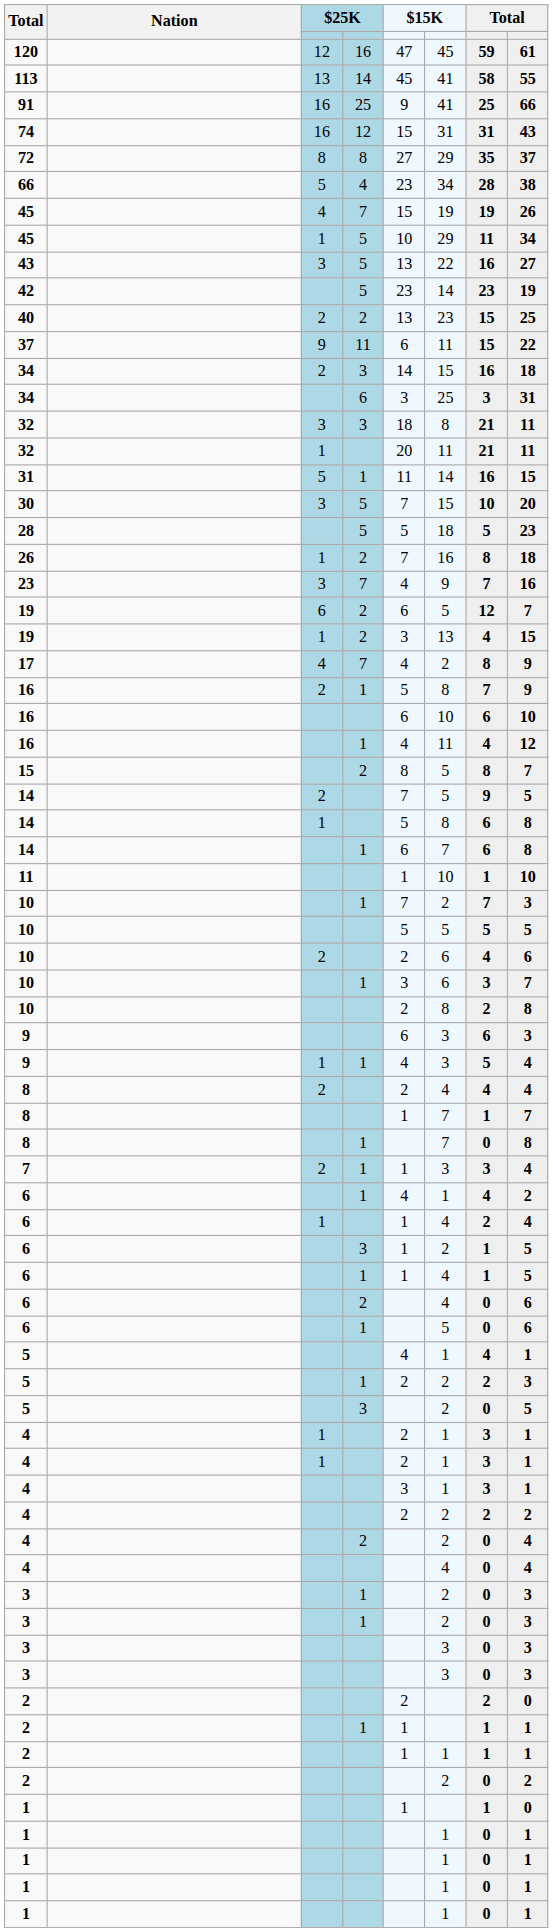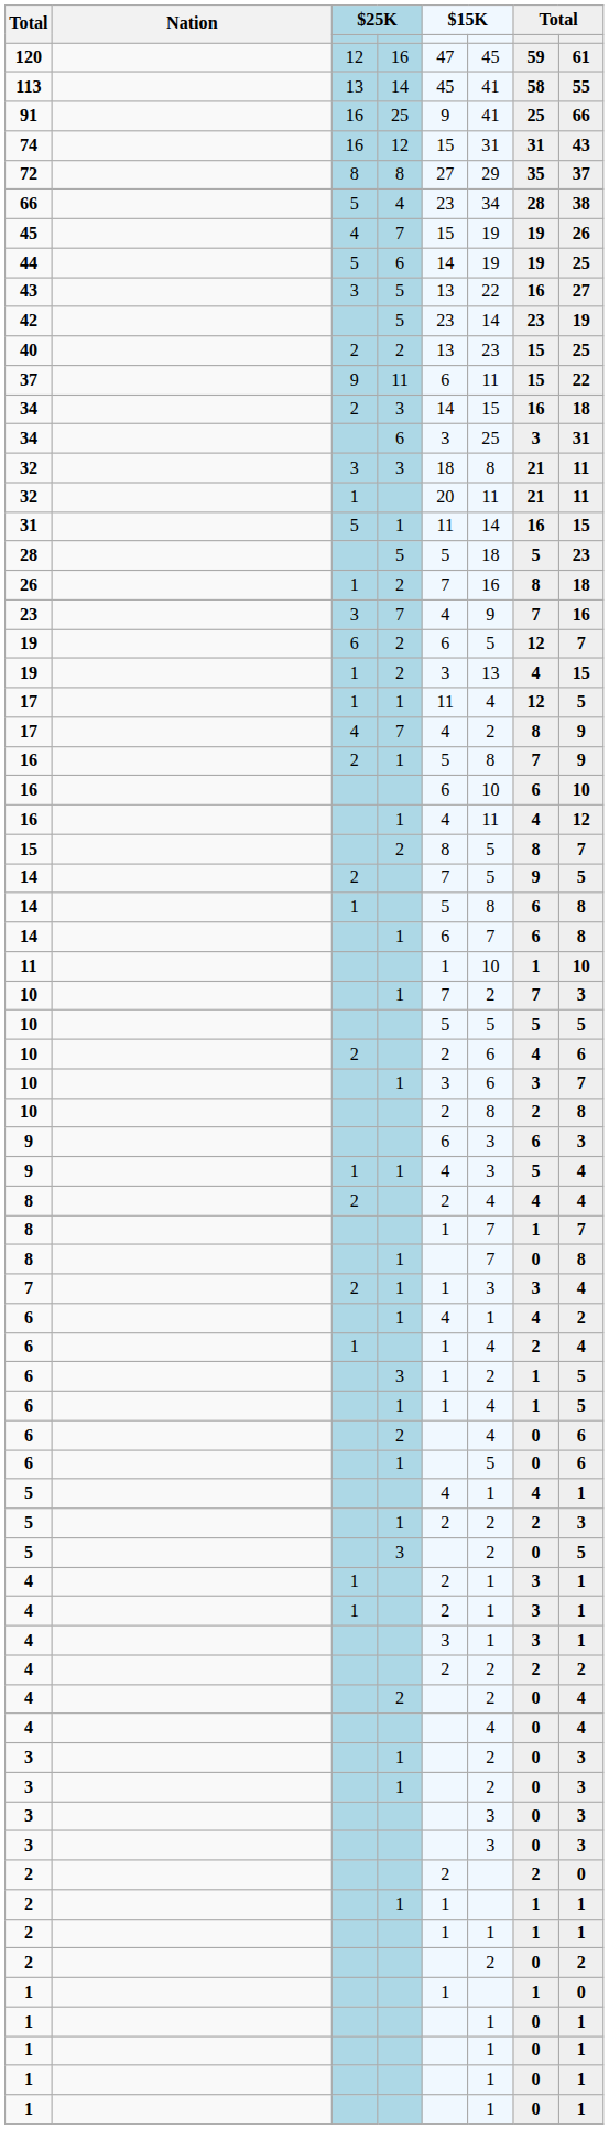- row: 45 | 1 | 5 | 10 | 29 | 11 | 34
+ row: 44 | 5 | 6 | 14 | 19 | 19 | 25
- row: 30 | 3 | 5 | 7 | 15 | 10 | 20
+ row: 17 | 1 | 1 | 11 | 4 | 12 | 5
